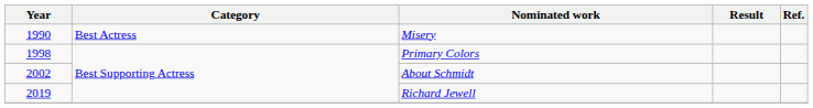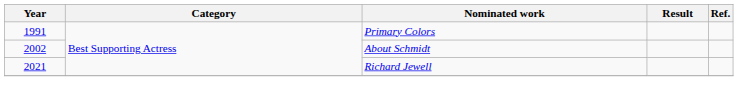- row: 1990 | Best Actress | Misery
Primary Colors | Year: 1998 -> 1991
Richard Jewell | Year: 2019 -> 2021
